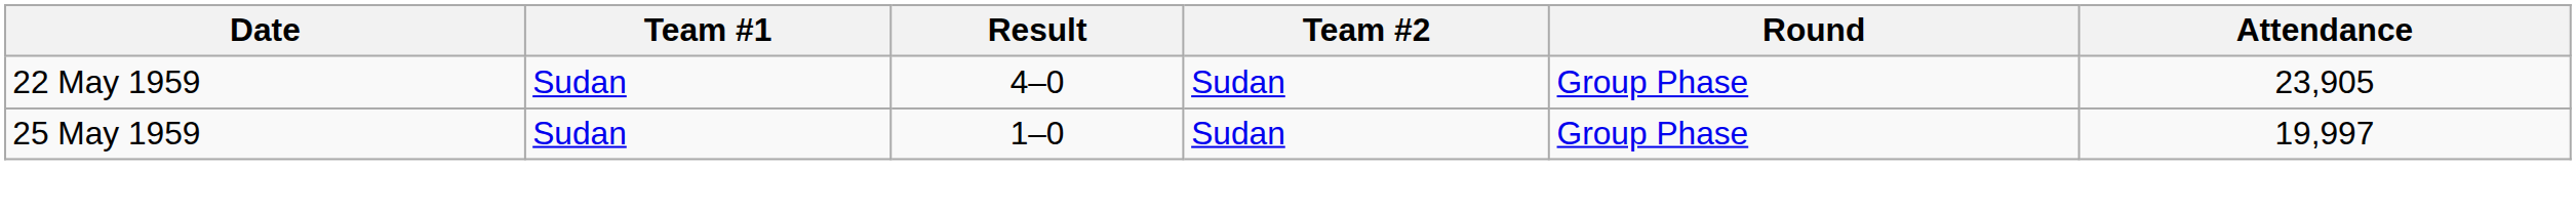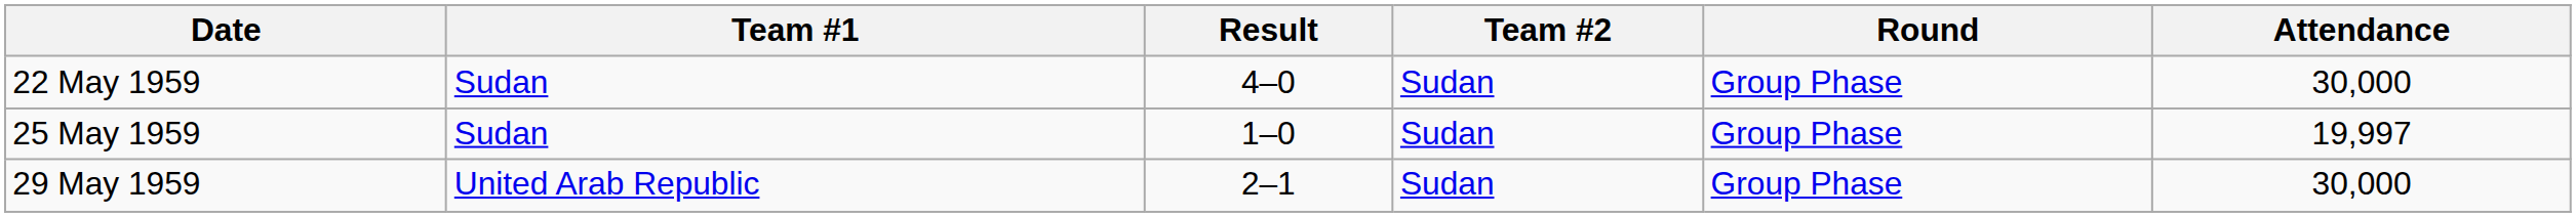22 May 1959 | Attendance: 23,905 -> 30,000
+ row: 29 May 1959 | United Arab Republic | 2–1 | Sudan | Group Phase | 30,000
